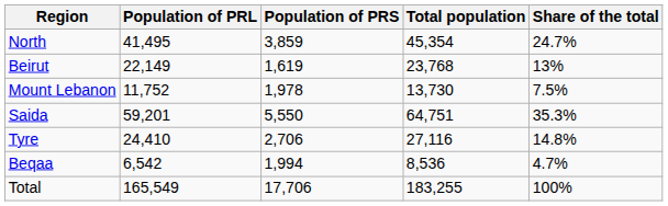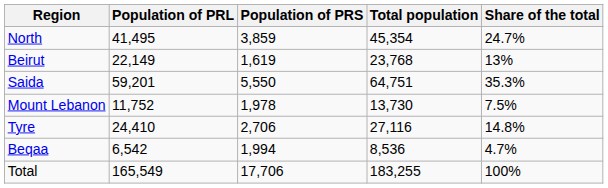rows swapped: Mount Lebanon <-> Saida
